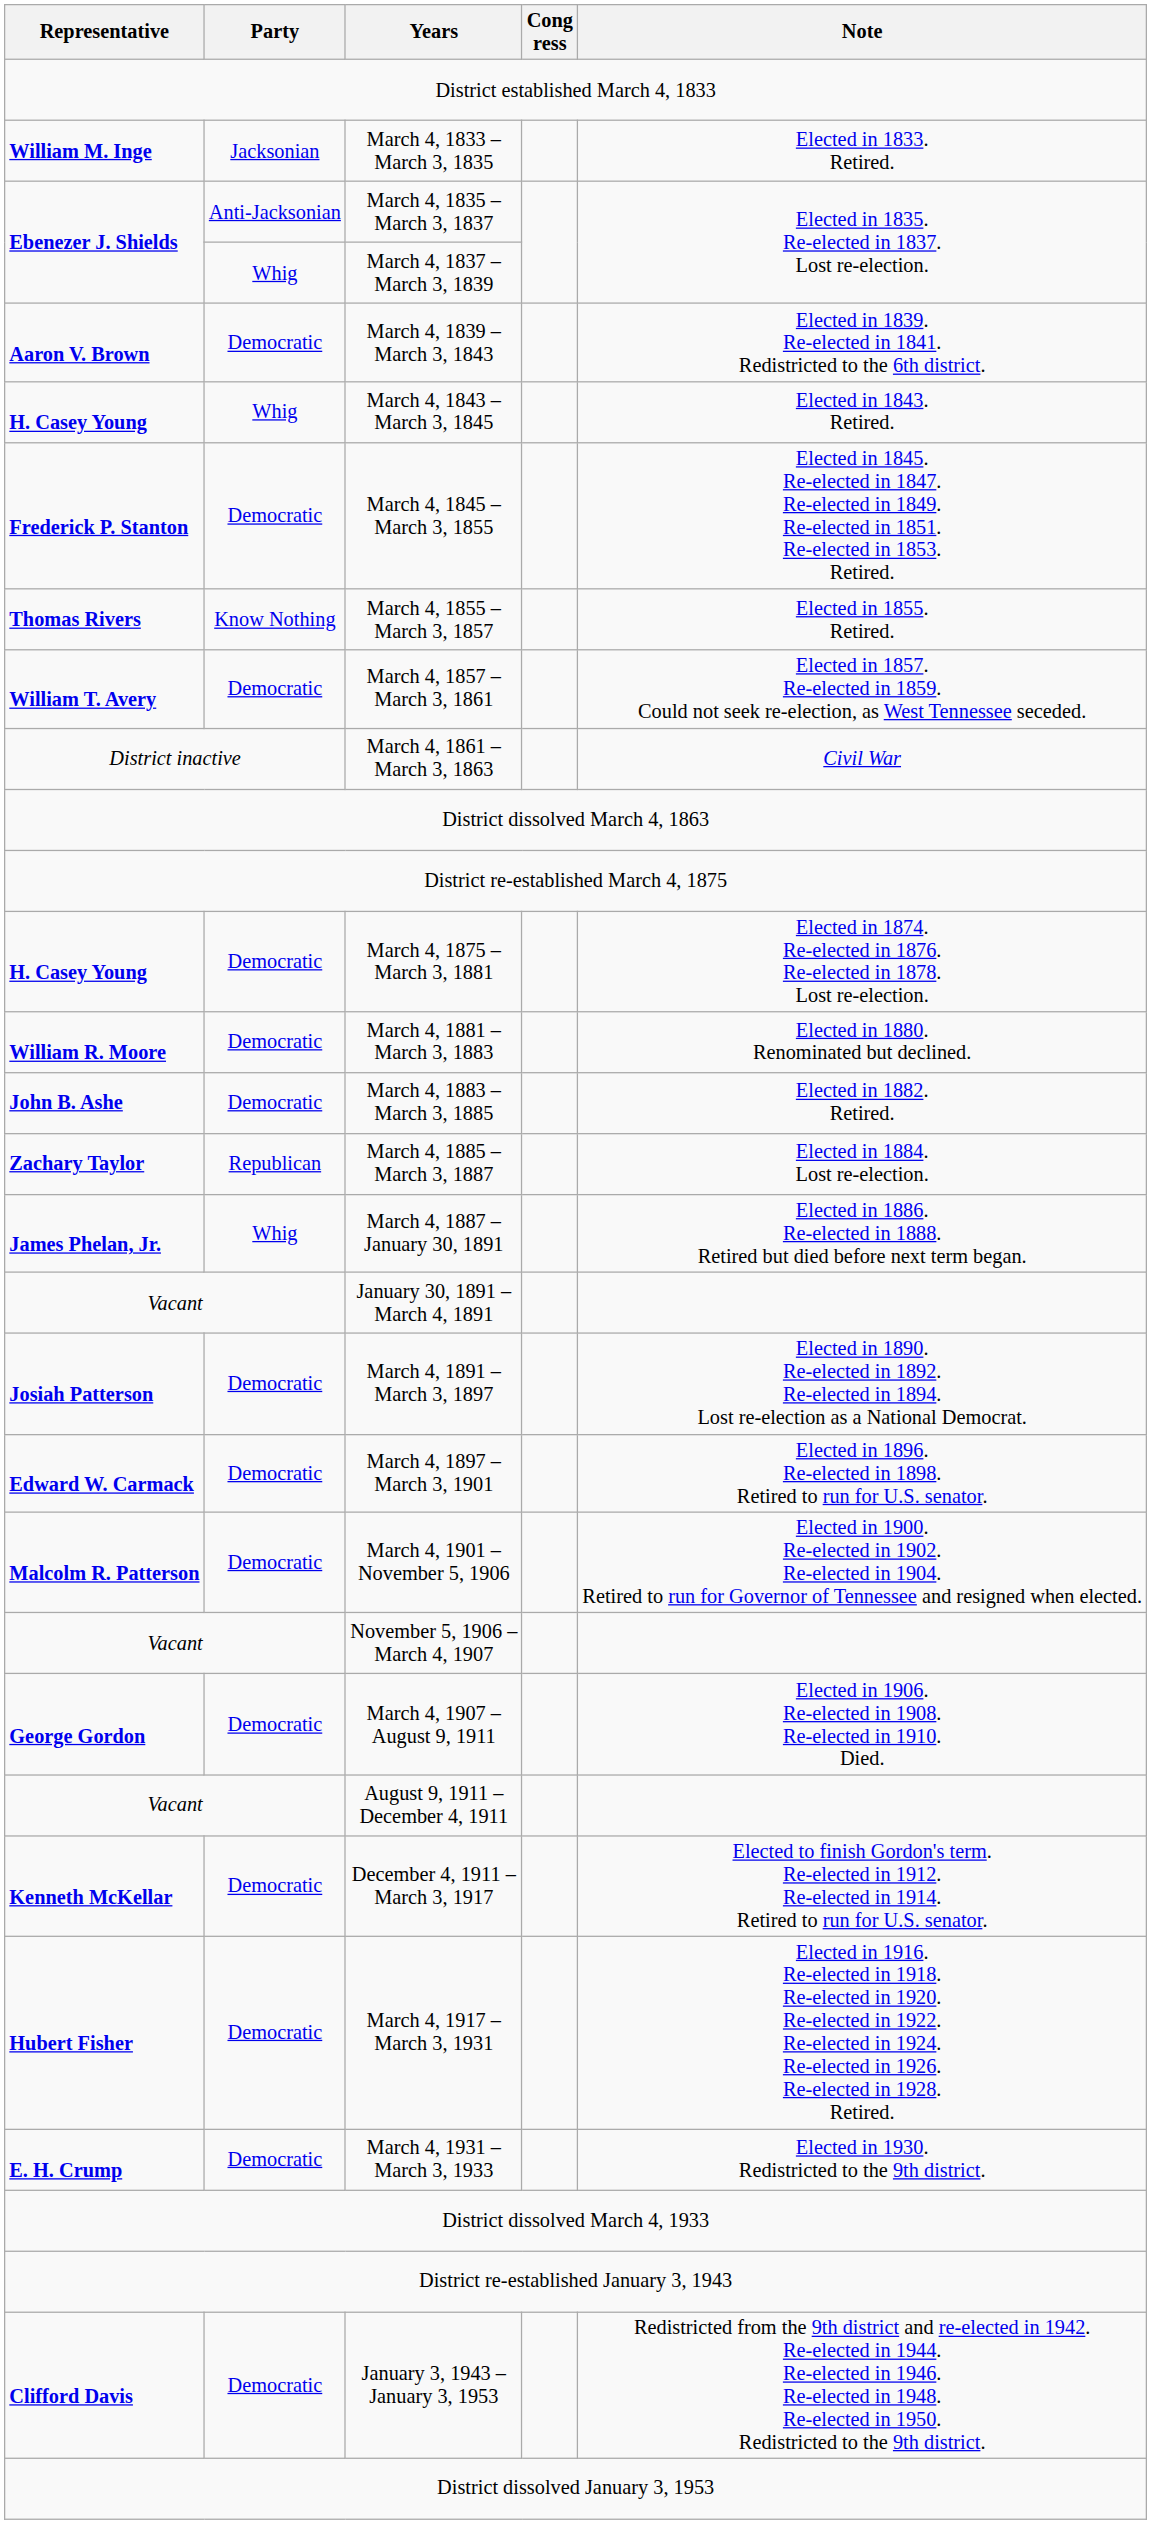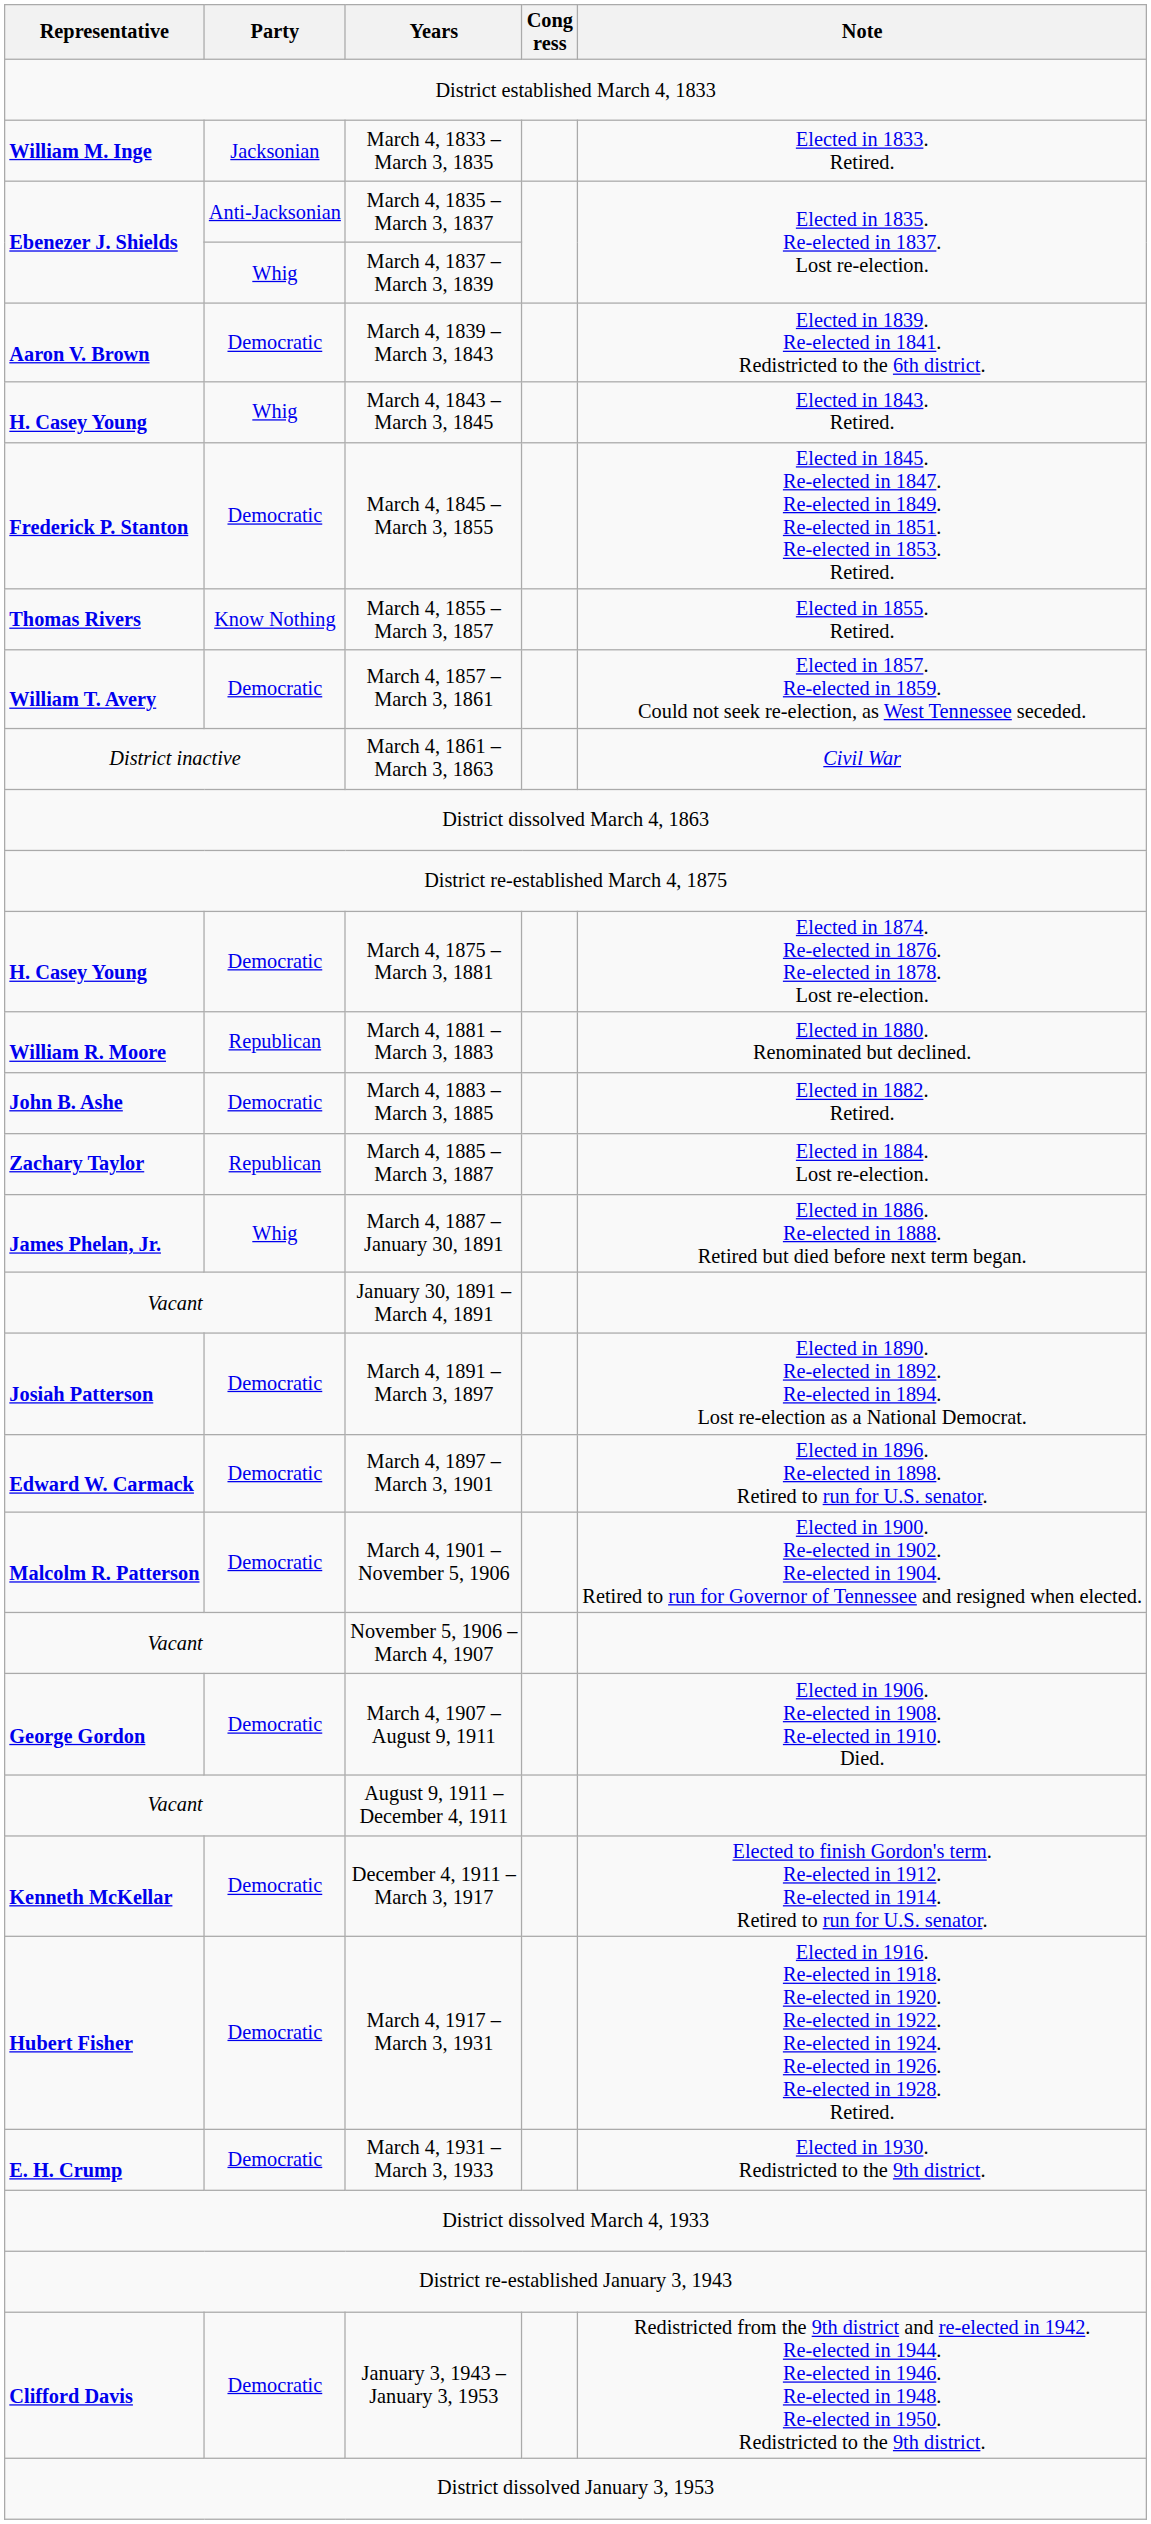March 4, 1881 – March 3, 1883 | Party: Democratic -> Republican
